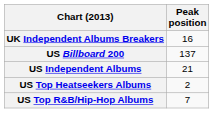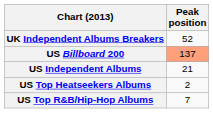UK Independent Albums Breakers | Peak position: 16 -> 52
US Billboard 200 | Peak position: no background -> lightsalmon background
